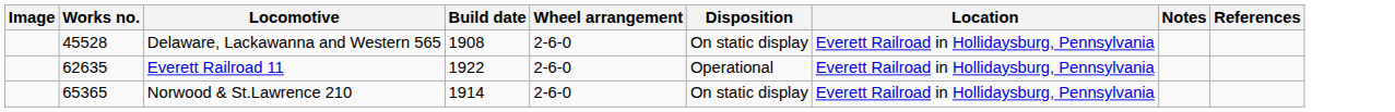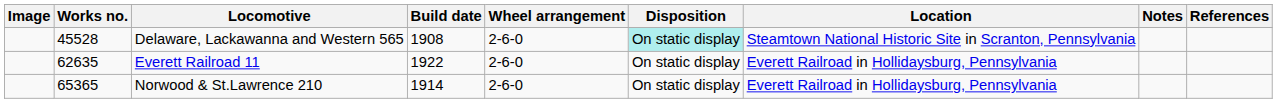Delaware, Lackawanna and Western 565 | Disposition: no background -> paleturquoise background
Delaware, Lackawanna and Western 565 | Location: Everett Railroad in Hollidaysburg, Pennsylvania -> Steamtown National Historic Site in Scranton, Pennsylvania
Everett Railroad 11 | Disposition: Operational -> On static display
